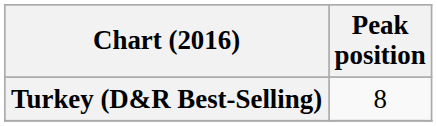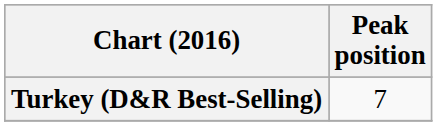Turkey (D&R Best-Selling) | Peak position: 8 -> 7
